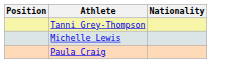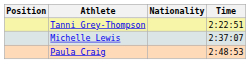+ column: Time | 2:22:51 | 2:37:07 | 2:48:53
